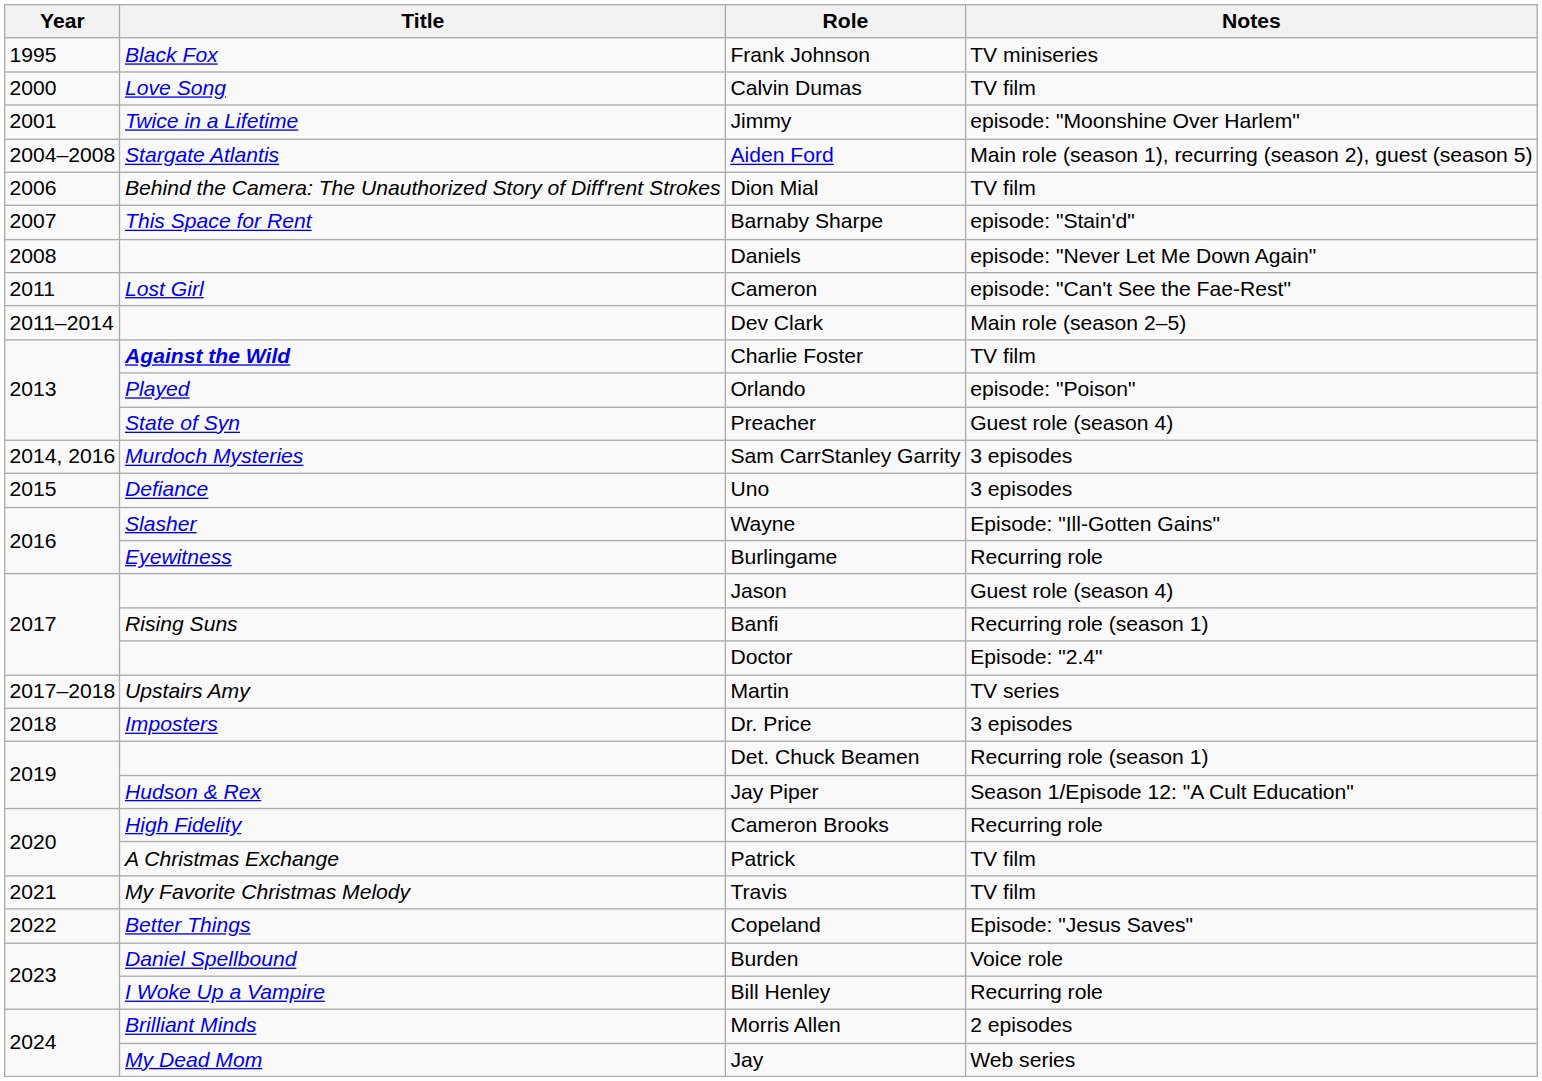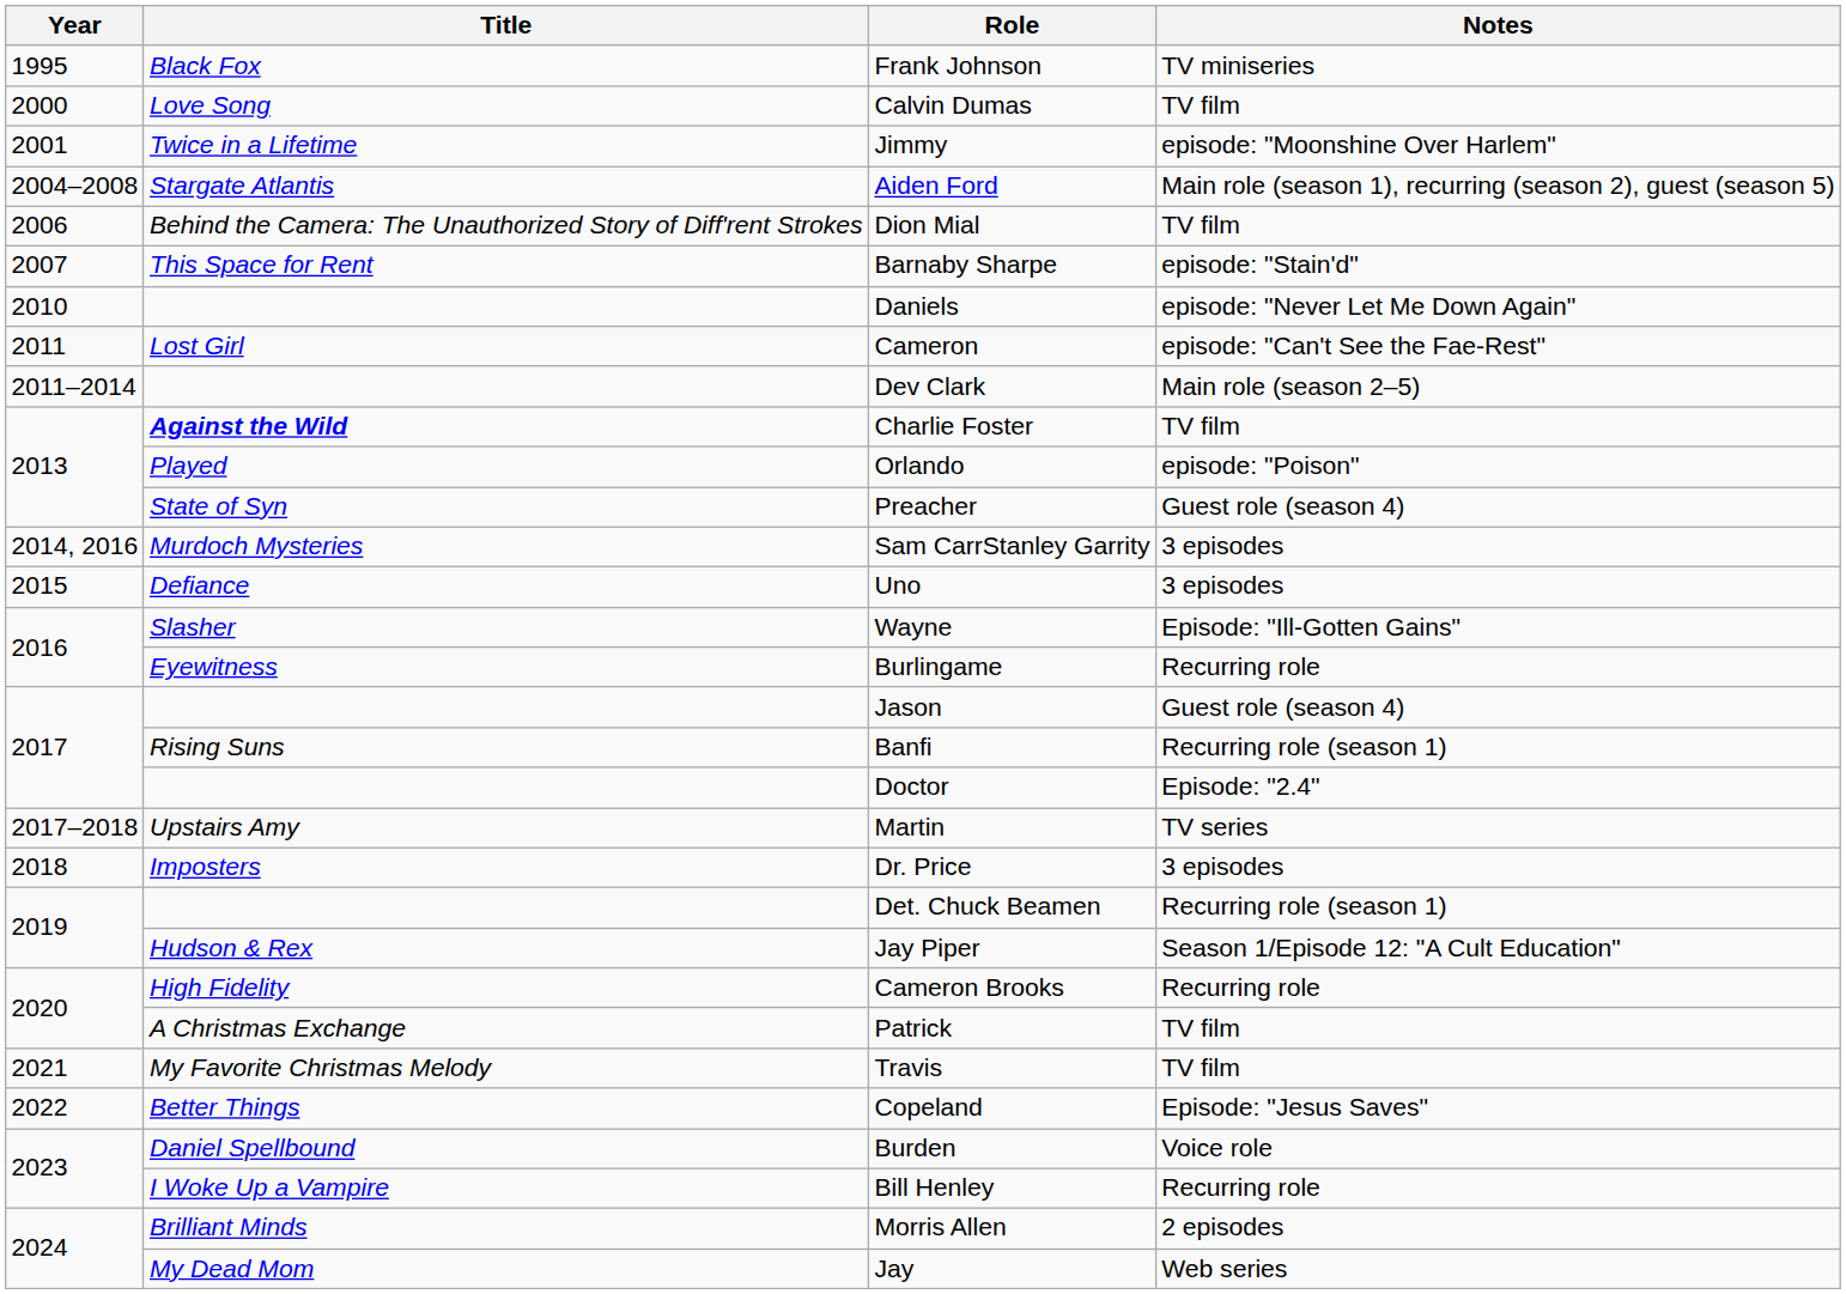Daniels | Year: 2008 -> 2010
